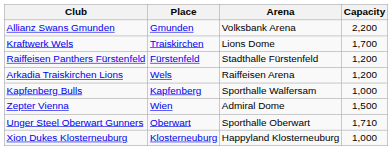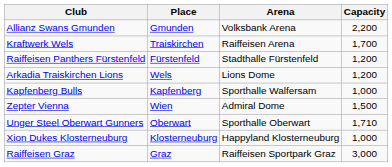Kraftwerk Wels | Arena: Lions Dome -> Raiffeisen Arena
Arkadia Traiskirchen Lions | Arena: Raiffeisen Arena -> Lions Dome
+ row: Raiffeisen Graz | Graz | Raiffeisen Sportpark Graz | 3,000
